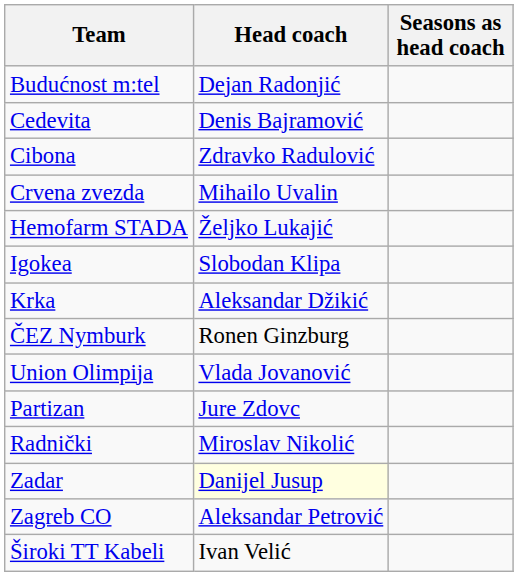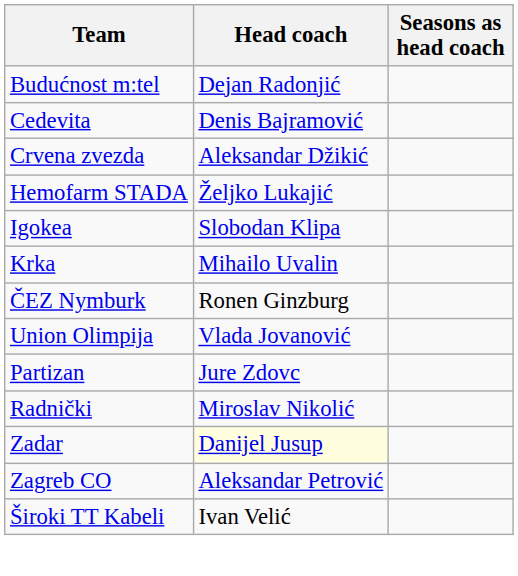- row: Cibona | Zdravko Radulović
Crvena zvezda | Head coach: Mihailo Uvalin -> Aleksandar Džikić
Krka | Head coach: Aleksandar Džikić -> Mihailo Uvalin
